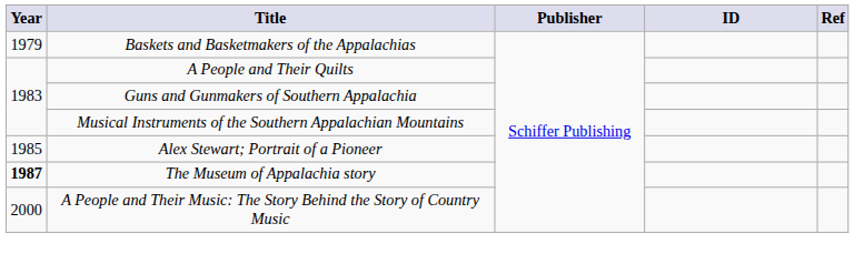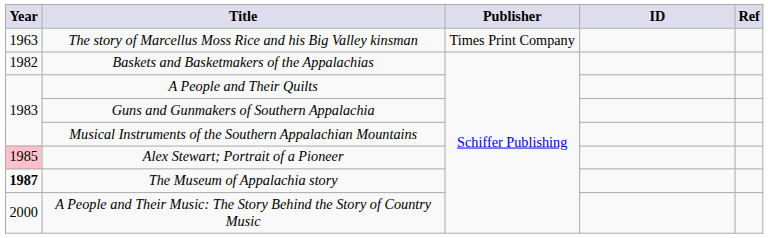+ row: 1963 | The story of Marcellus Moss Rice and his Big Valley kinsman | Times Print Company
Baskets and Basketmakers of the Appalachias | Year: 1979 -> 1982
Alex Stewart; Portrait of a Pioneer | Year: no background -> pink background
